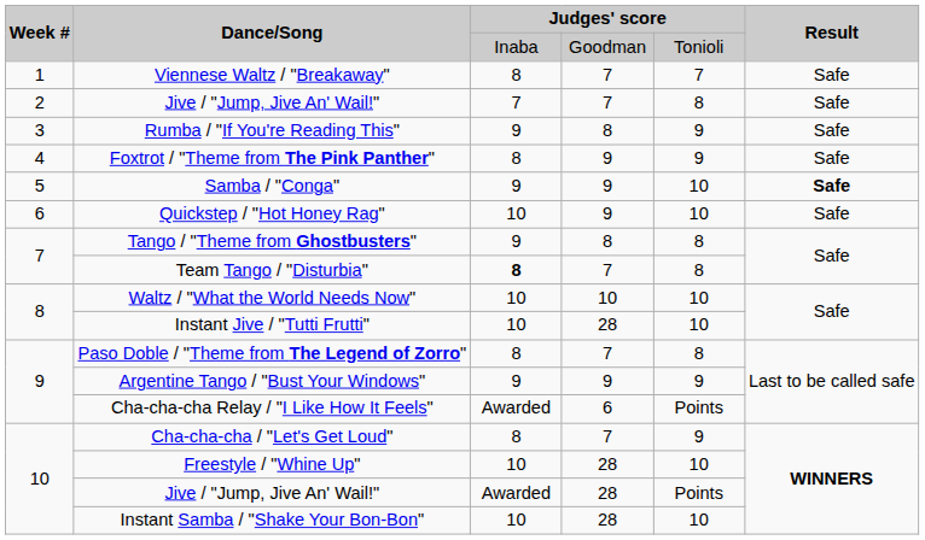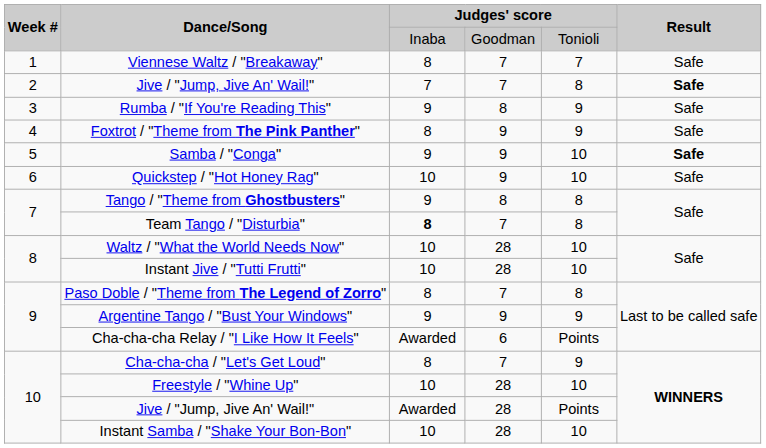2 / Jive / "Jump, Jive An' Wail!" | Result: normal -> bold
Waltz / "What the World Needs Now" | column 4: 10 -> 28
